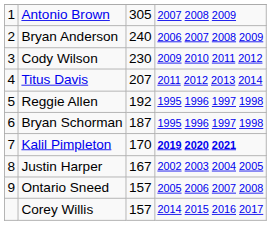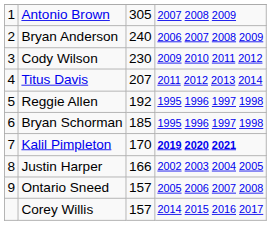Bryan Schorman | column 3: 187 -> 185
Justin Harper | column 3: 167 -> 166
